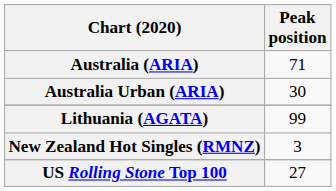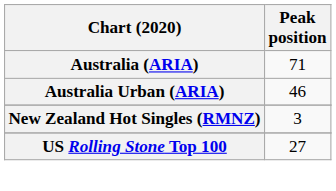Australia Urban (ARIA) | Peak position: 30 -> 46
- row: Lithuania (AGATA) | 99
